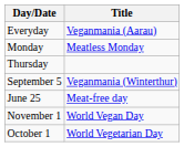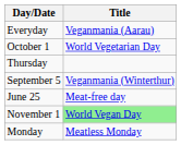rows swapped: Monday <-> October 1
November 1 | Title: no background -> lightgreen background
